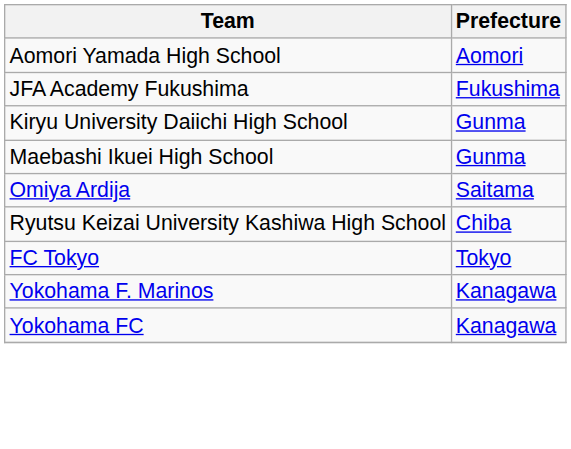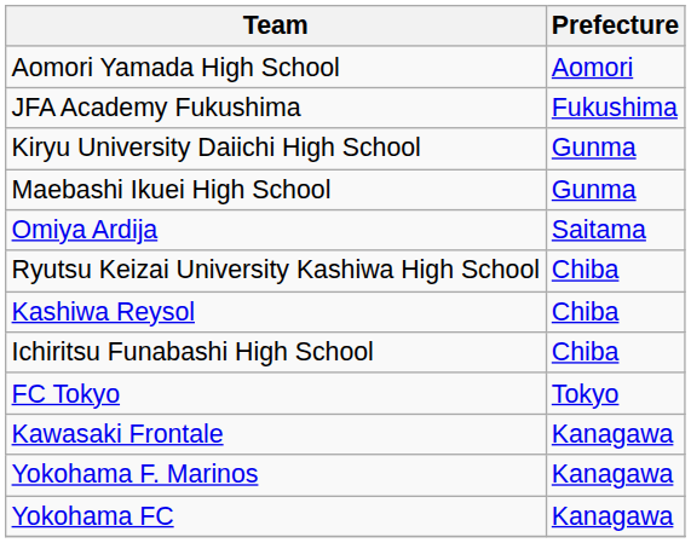+ row: Kashiwa Reysol | Chiba
+ row: Ichiritsu Funabashi High School | Chiba
+ row: Kawasaki Frontale | Kanagawa
